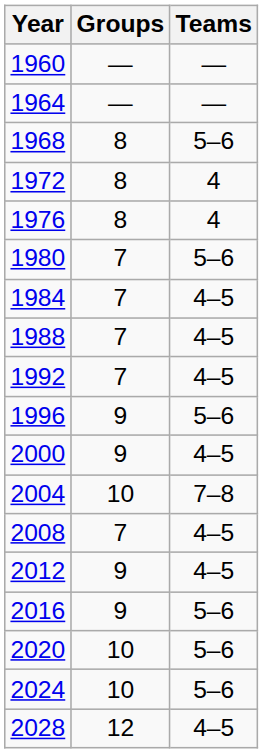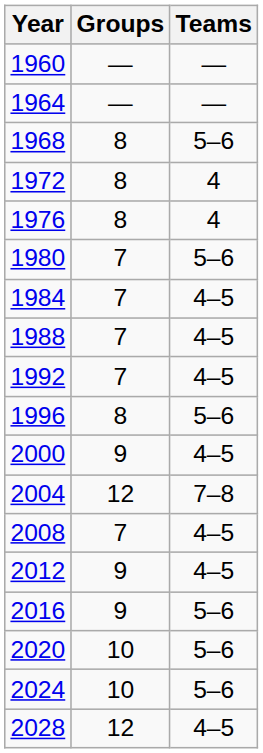1996 | Groups: 9 -> 8
2004 | Groups: 10 -> 12
